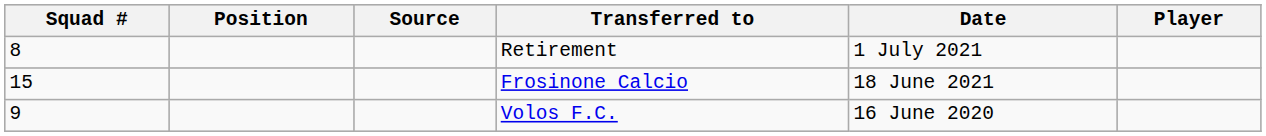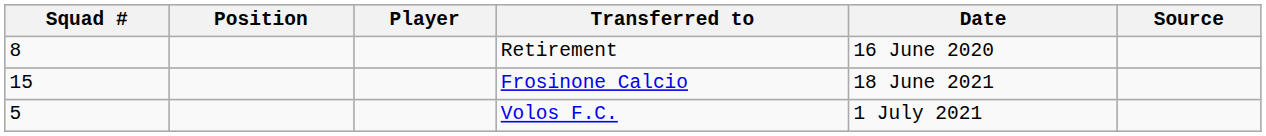columns swapped: Player <-> Source
Retirement | Date: 1 July 2021 -> 16 June 2020
Volos F.C. | Squad #: 9 -> 5
Volos F.C. | Date: 16 June 2020 -> 1 July 2021
